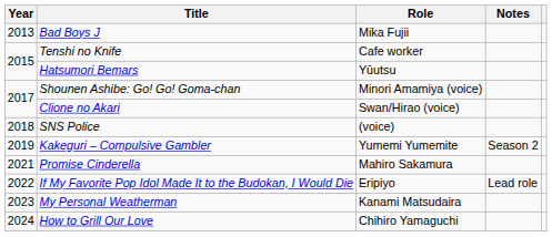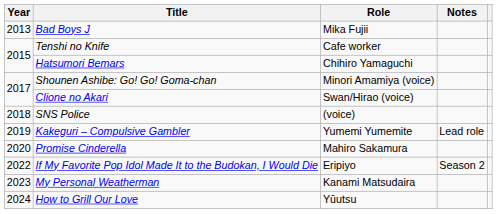Hatsumori Bemars | Role: Yūutsu -> Chihiro Yamaguchi
Kakeguri – Compulsive Gambler | Notes: Season 2 -> Lead role
Promise Cinderella | Year: 2021 -> 2020
If My Favorite Pop Idol Made It to the Budokan, I Would Die | Notes: Lead role -> Season 2
How to Grill Our Love | Role: Chihiro Yamaguchi -> Yūutsu
